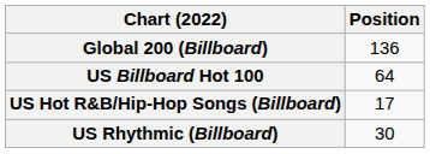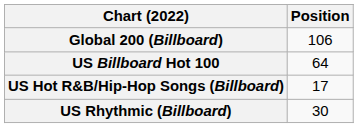Global 200 (Billboard) | Position: 136 -> 106
